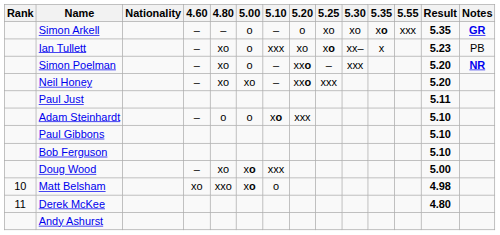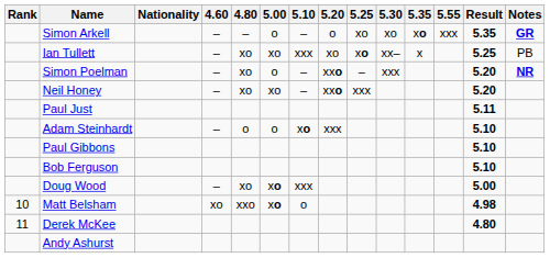Ian Tullett | 5.00: o -> xo
Ian Tullett | Result: 5.23 -> 5.25
